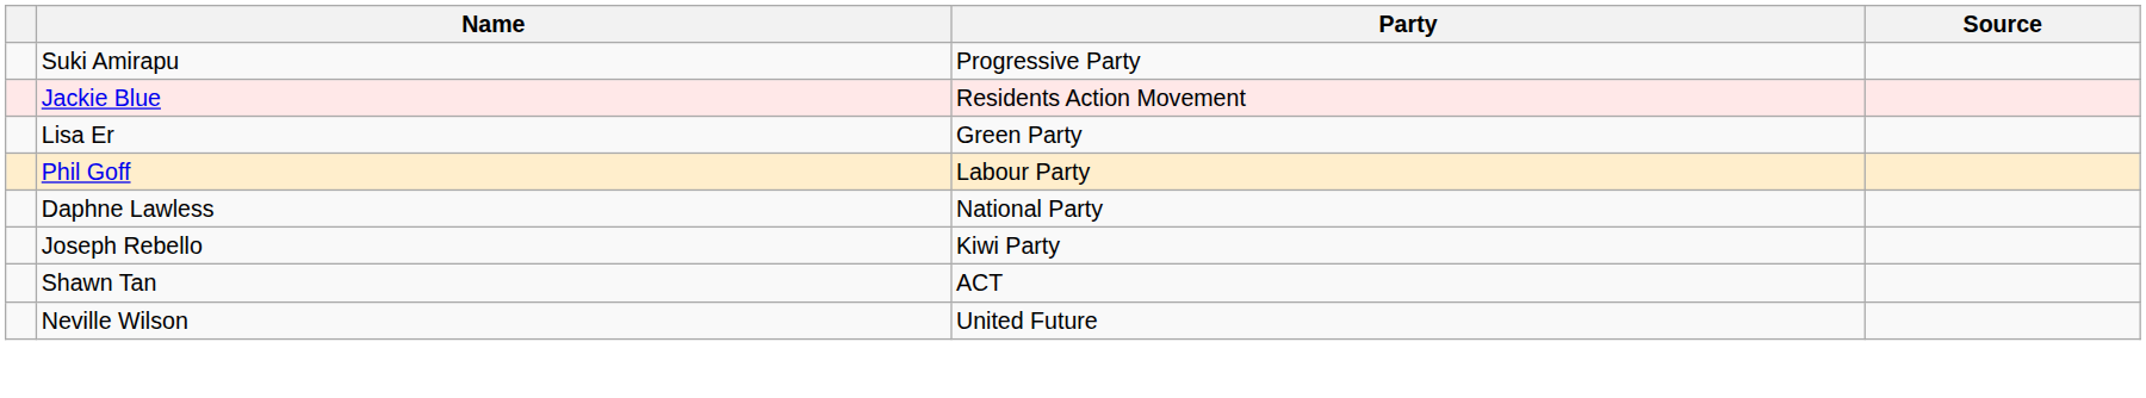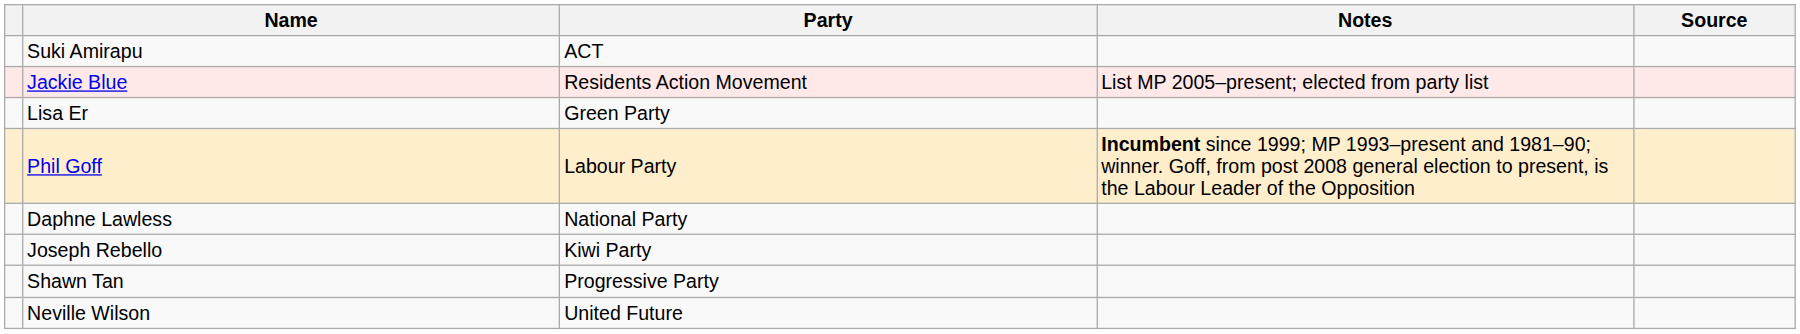+ column: Notes | List MP 2005–present; elected from party list | Incumbent since 1999; MP 1993–present and 1981–90; winner. Goff, from post 2008 general election to present, is the Labour Leader of the Opposition
Suki Amirapu | Party: Progressive Party -> ACT
Shawn Tan | Party: ACT -> Progressive Party
